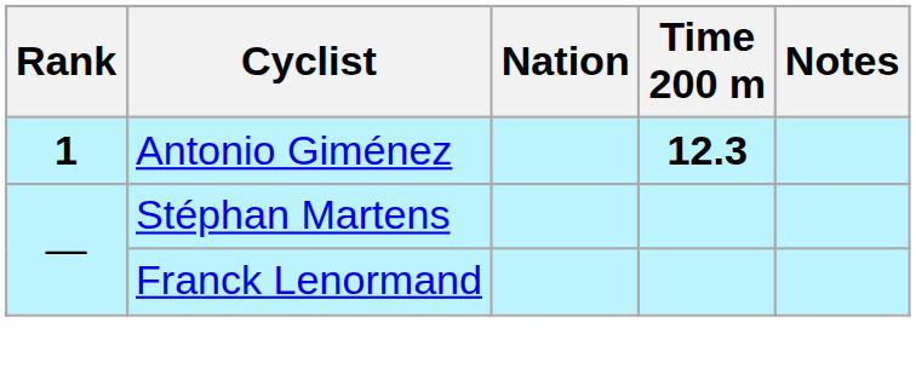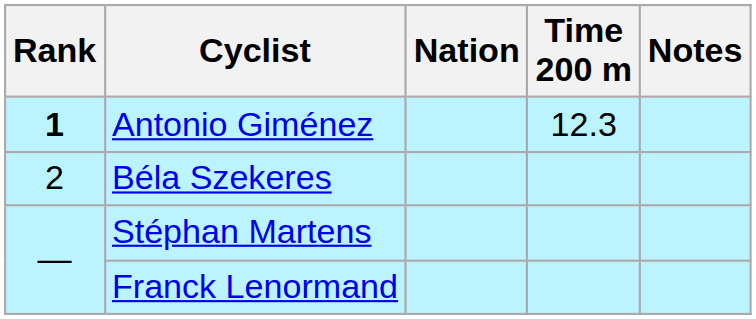Antonio Giménez | Time 200 m: bold -> normal
+ row: 2 | Béla Szekeres
